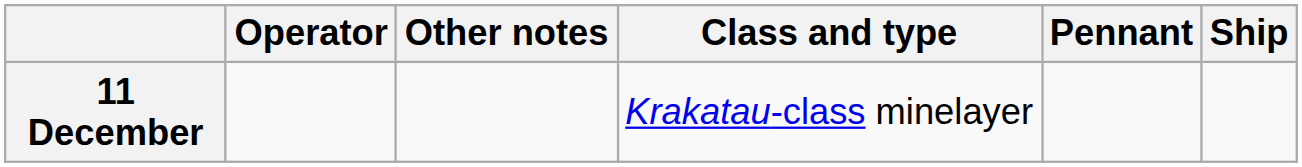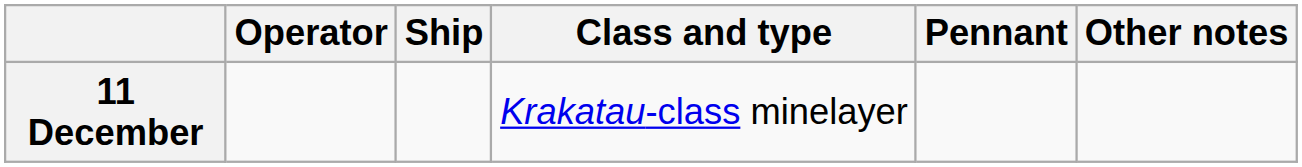columns swapped: Ship <-> Other notes
